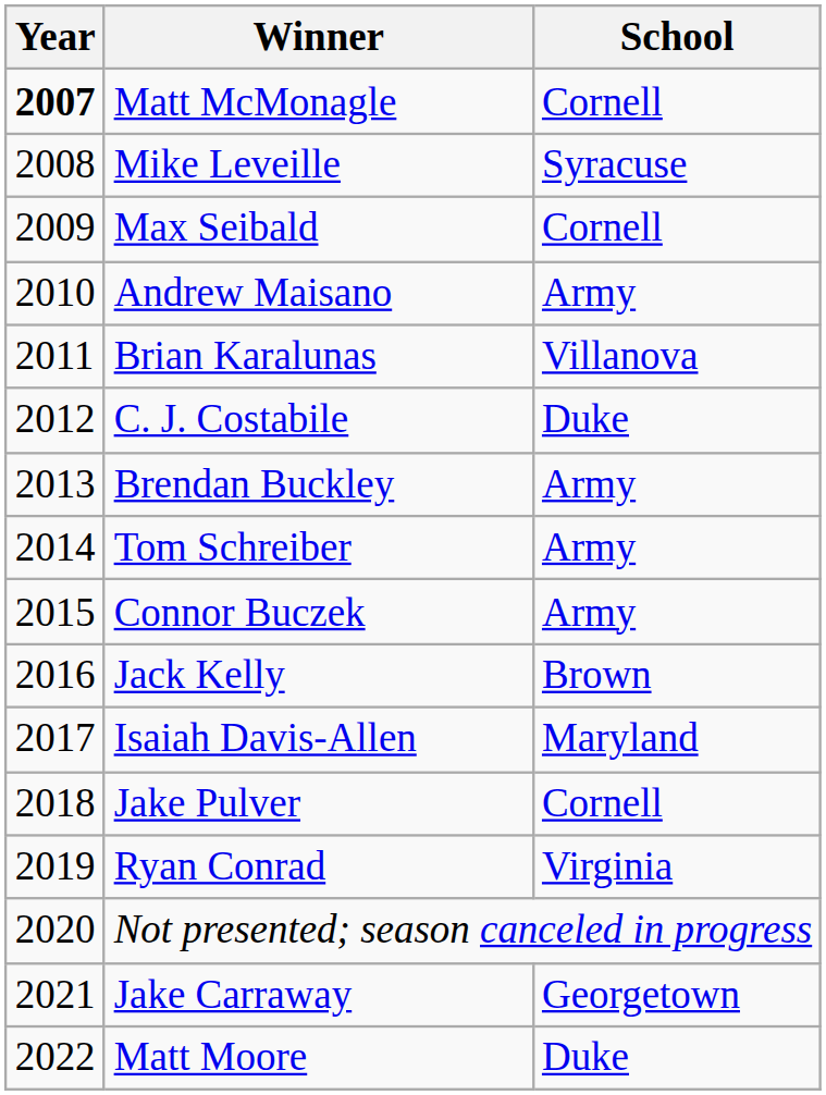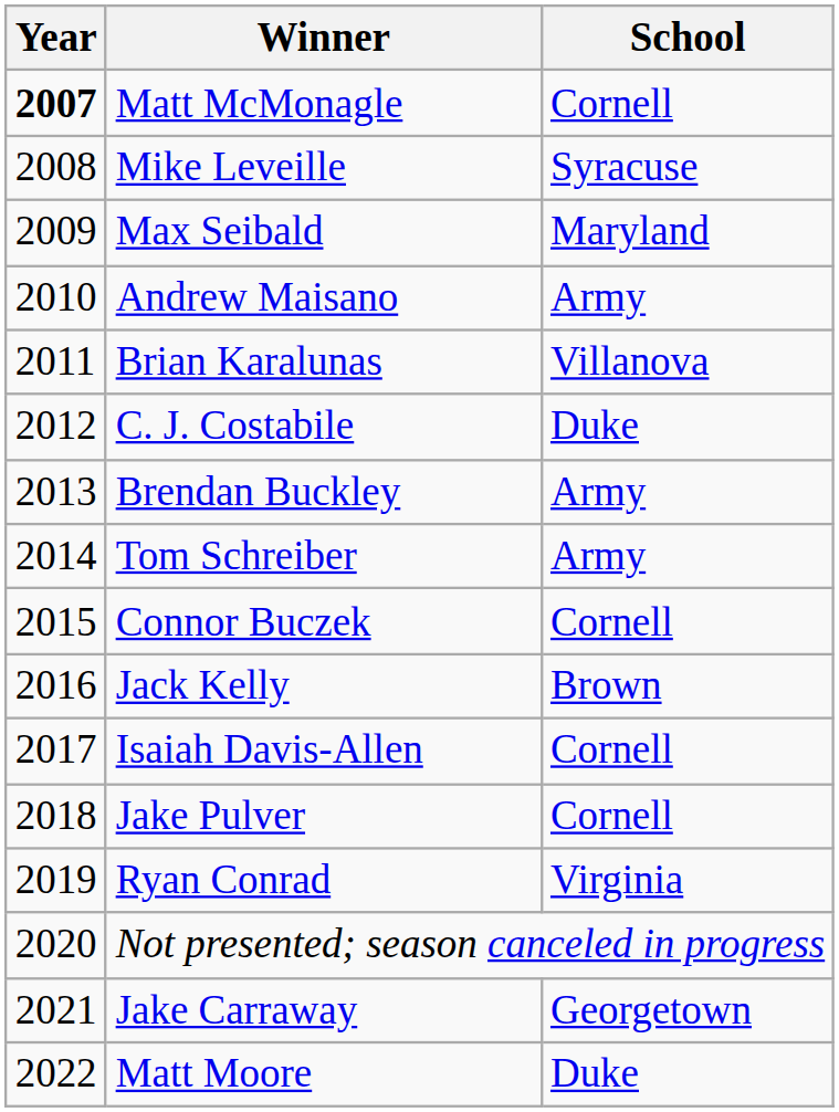Max Seibald | School: Cornell -> Maryland
Connor Buczek | School: Army -> Cornell
Isaiah Davis-Allen | School: Maryland -> Cornell
